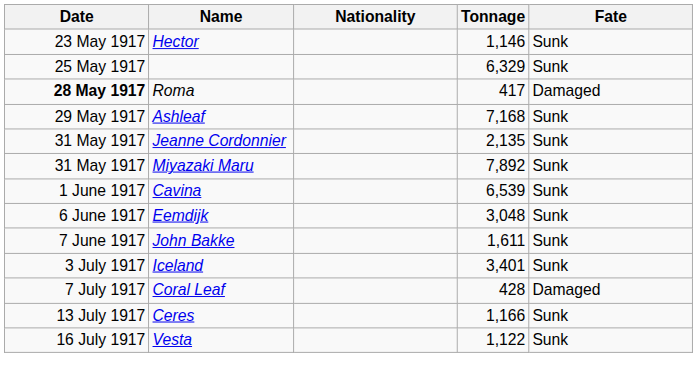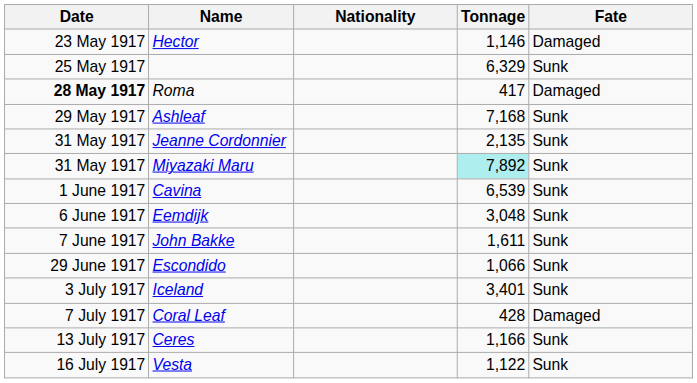Hector | Fate: Sunk -> Damaged
Miyazaki Maru | Tonnage: no background -> paleturquoise background
+ row: 29 June 1917 | Escondido | 1,066 | Sunk
